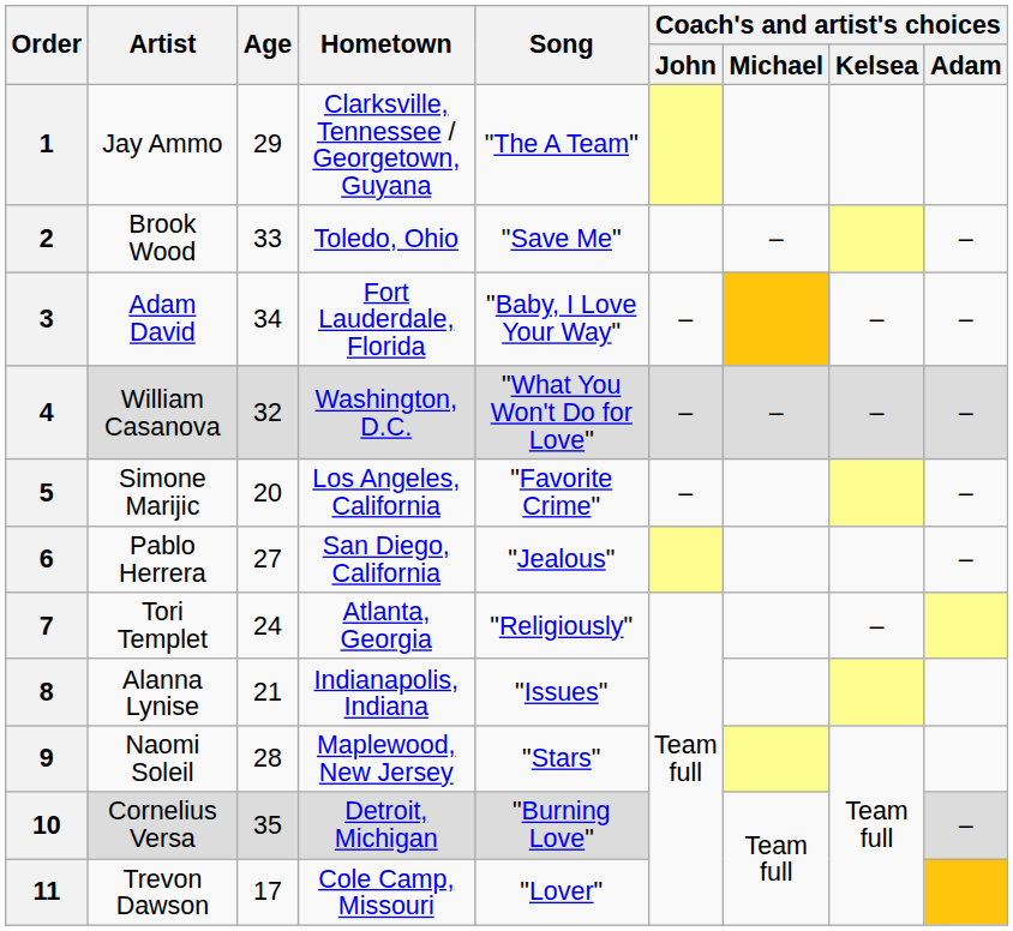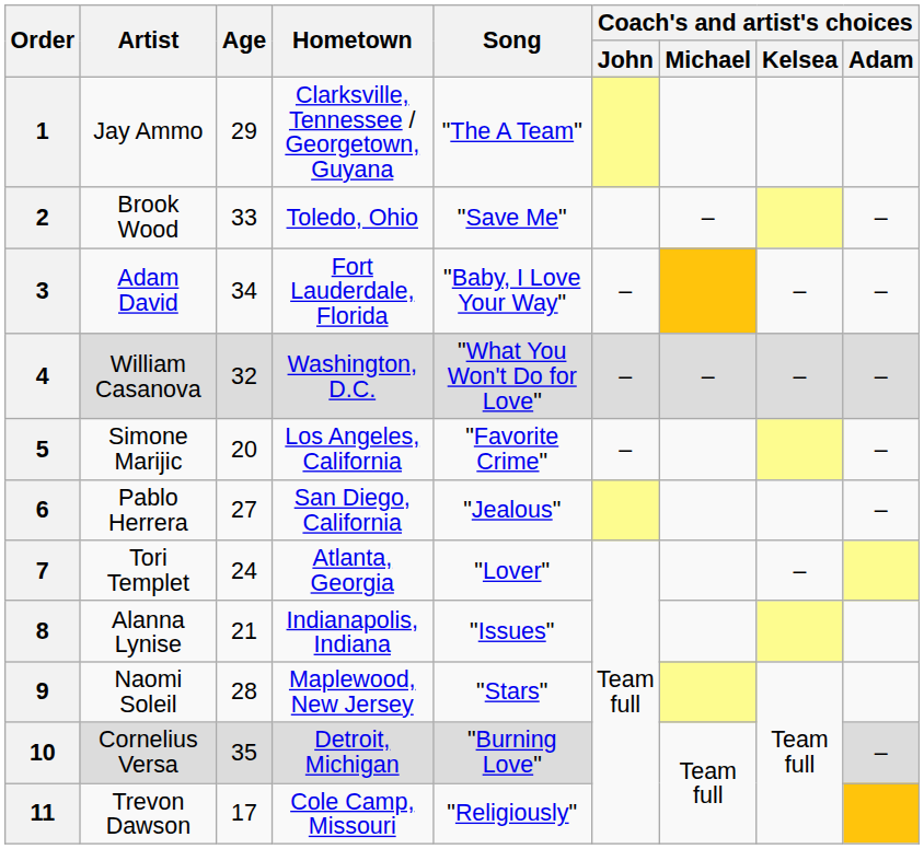7 | Song: "Religiously" -> "Lover"
11 | Song: "Lover" -> "Religiously"
